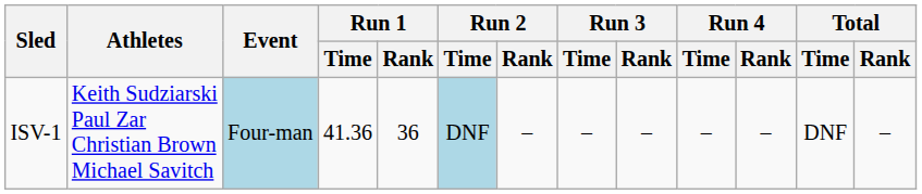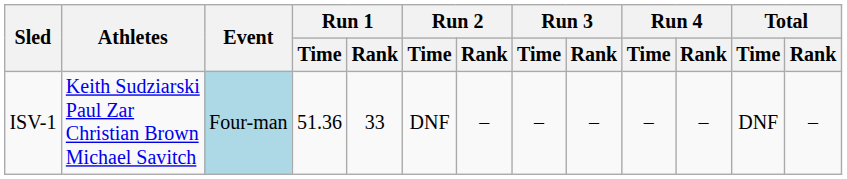ISV-1 | Run 1 / Time: 41.36 -> 51.36
ISV-1 | Run 1 / Rank: 36 -> 33
ISV-1 | Run 2 / Time: lightblue background -> no background
